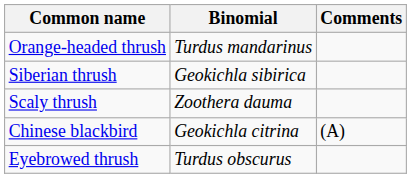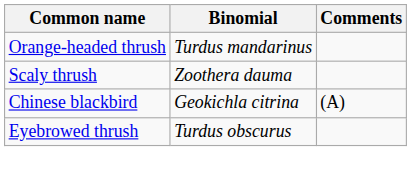- row: Siberian thrush | Geokichla sibirica
